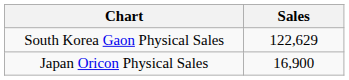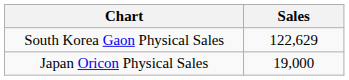Japan Oricon Physical Sales | Sales: 16,900 -> 19,000
